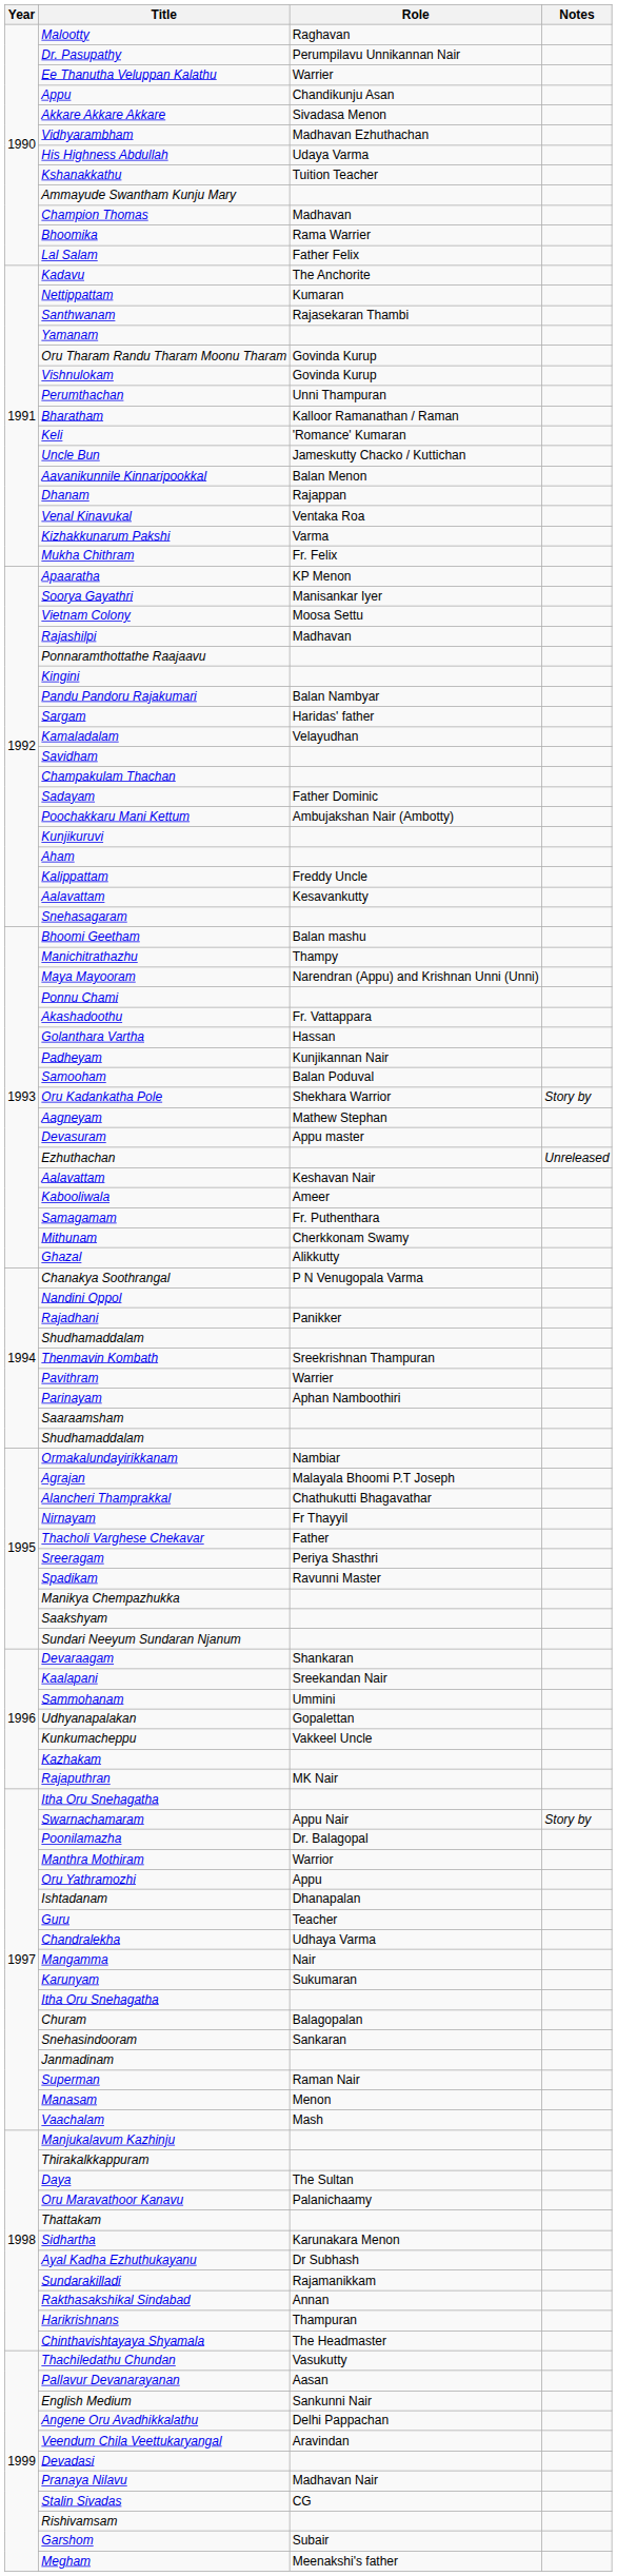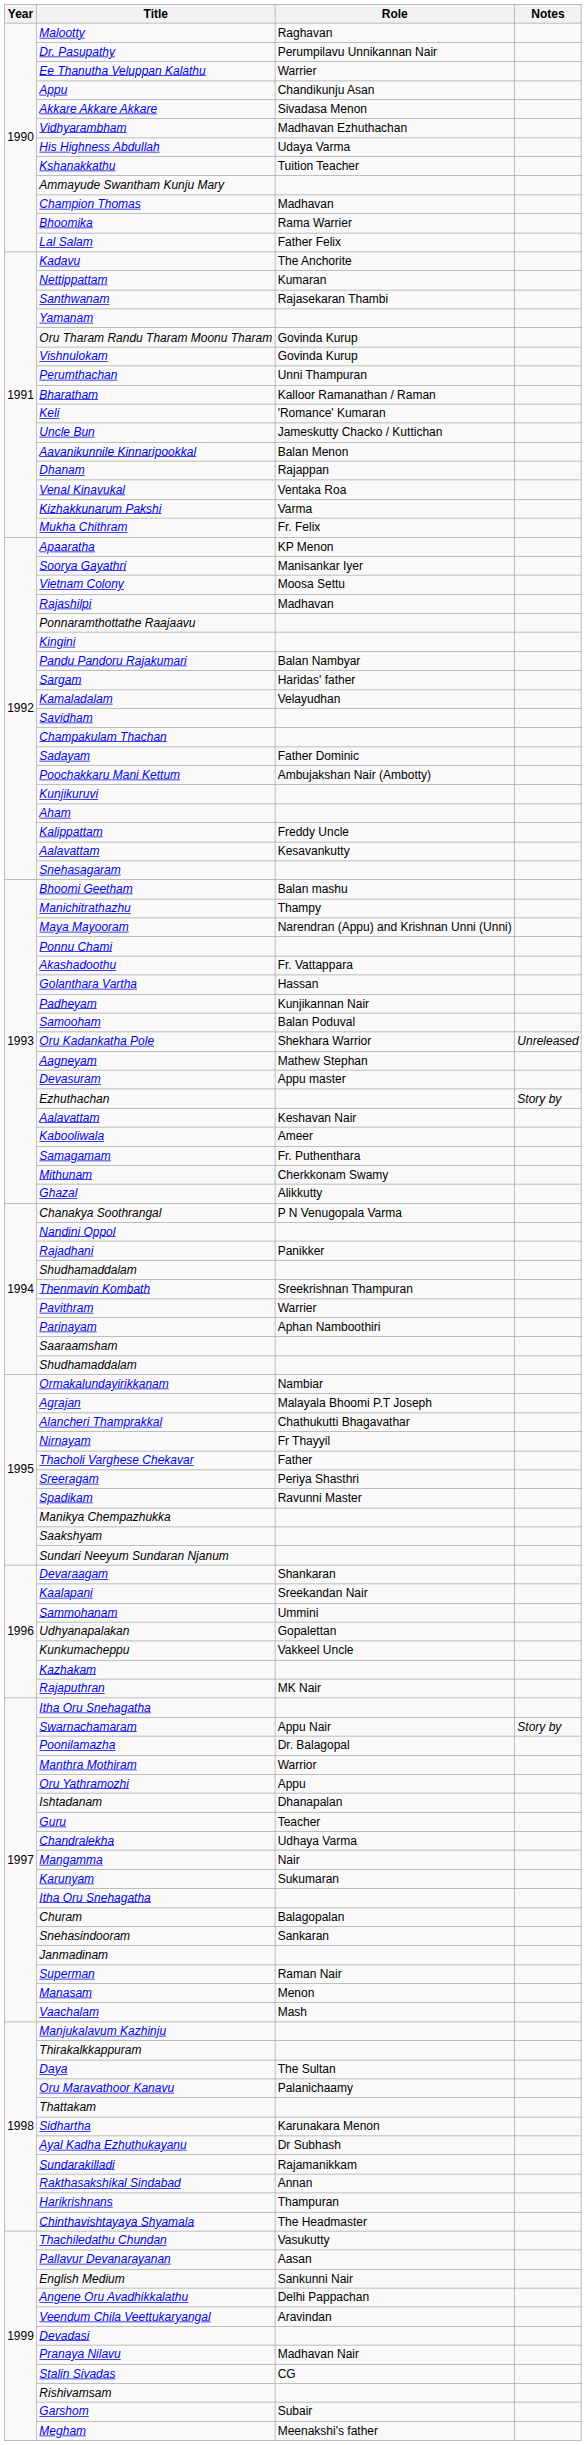Oru Kadankatha Pole | Notes: Story by -> Unreleased
Ezhuthachan | Notes: Unreleased -> Story by
